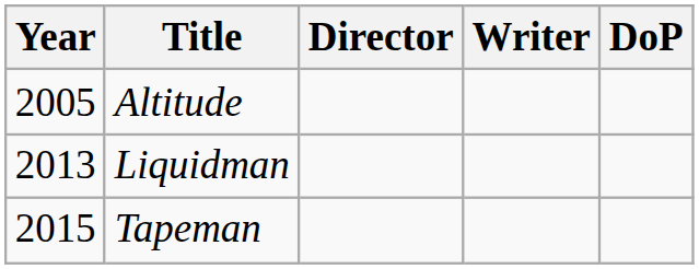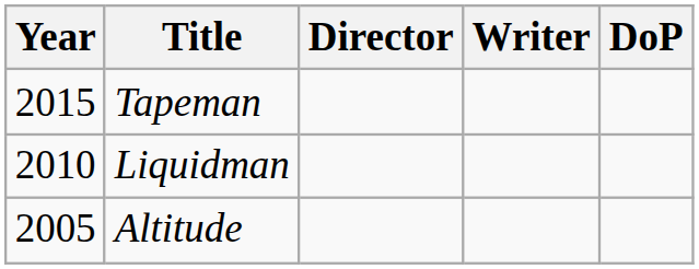rows swapped: Altitude <-> Tapeman
Liquidman | Year: 2013 -> 2010
